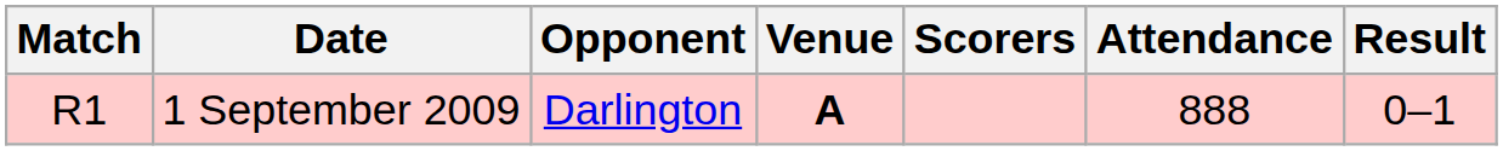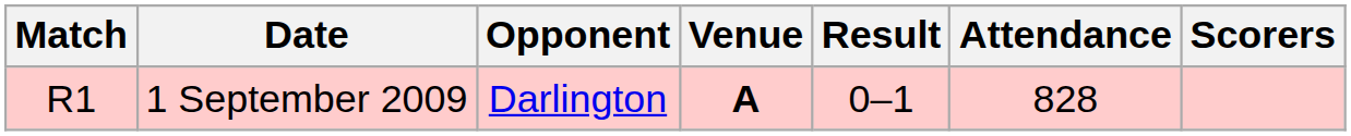columns swapped: Result <-> Scorers
1 September 2009 | Attendance: 888 -> 828
